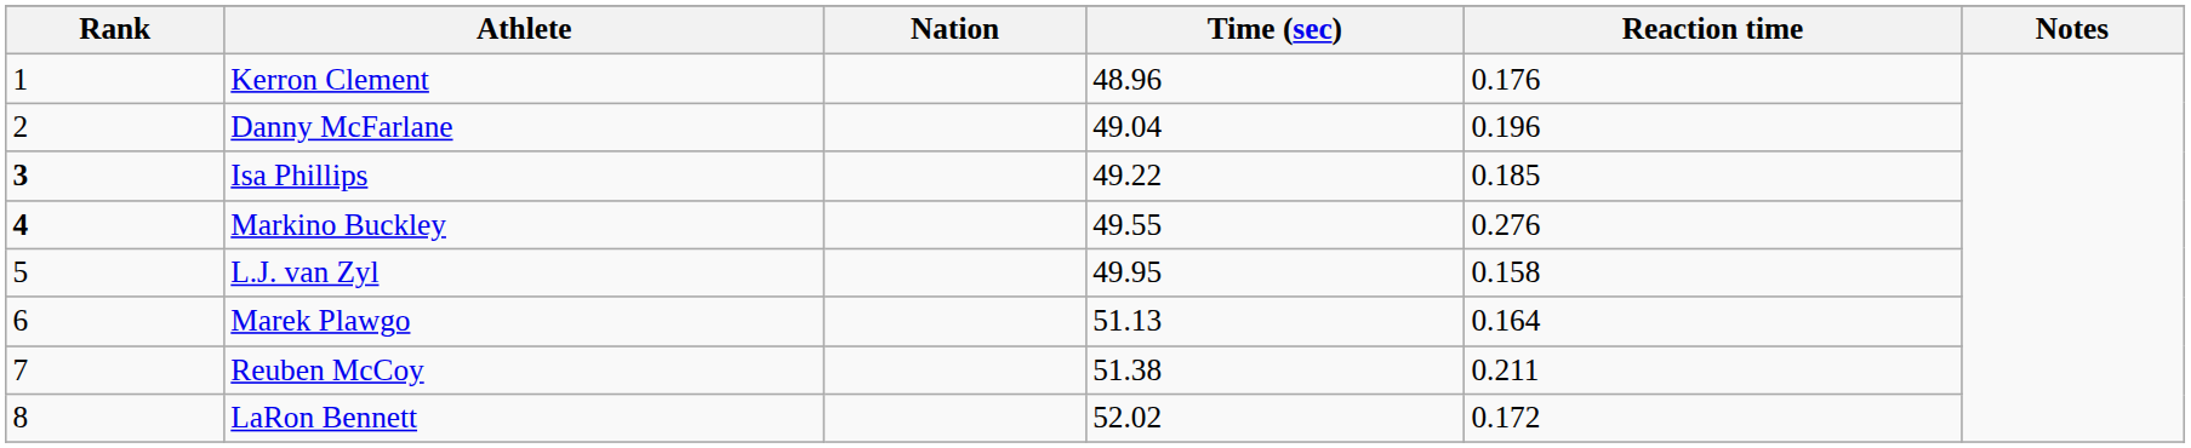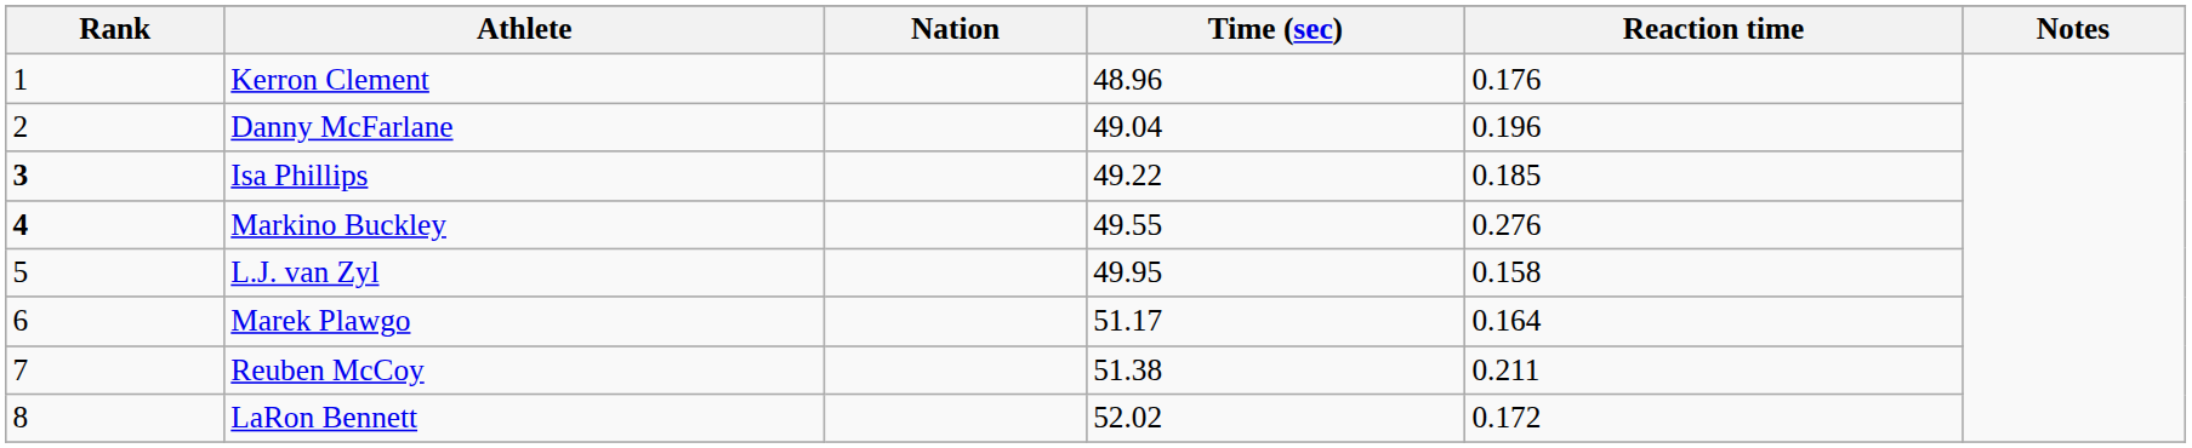Marek Plawgo | Time (sec): 51.13 -> 51.17
